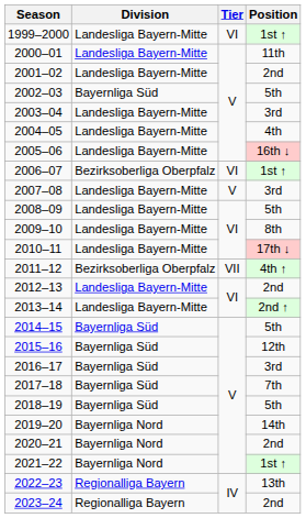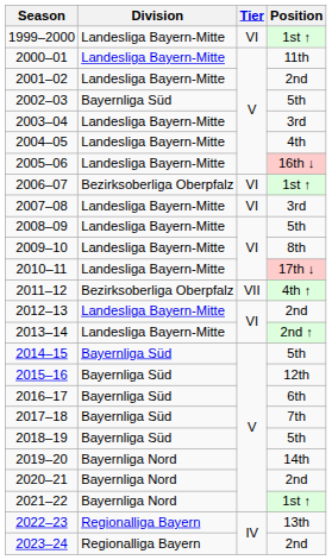2007–08 | Tier: V -> VI
2016–17 | Position: 3rd -> 6th
